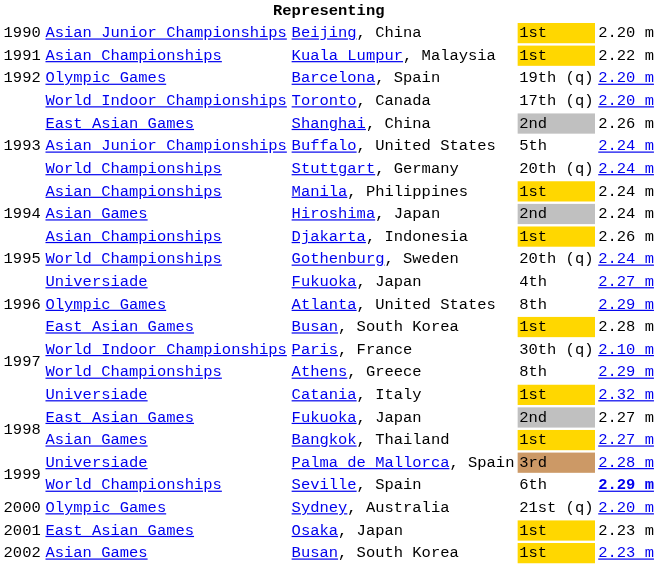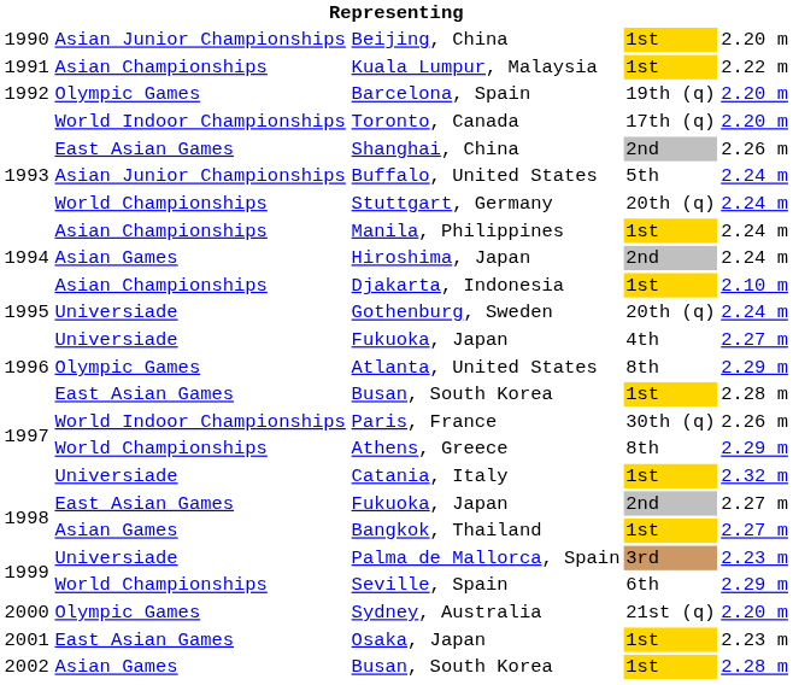Djakarta, Indonesia | column 5: 2.26 m -> 2.10 m
Gothenburg, Sweden | column 2: World Championships -> Universiade
Paris, France | column 5: 2.10 m -> 2.26 m
Palma de Mallorca, Spain | column 5: 2.28 m -> 2.23 m
Seville, Spain | column 5: bold -> normal
2002 / Busan, South Korea | column 5: 2.23 m -> 2.28 m
